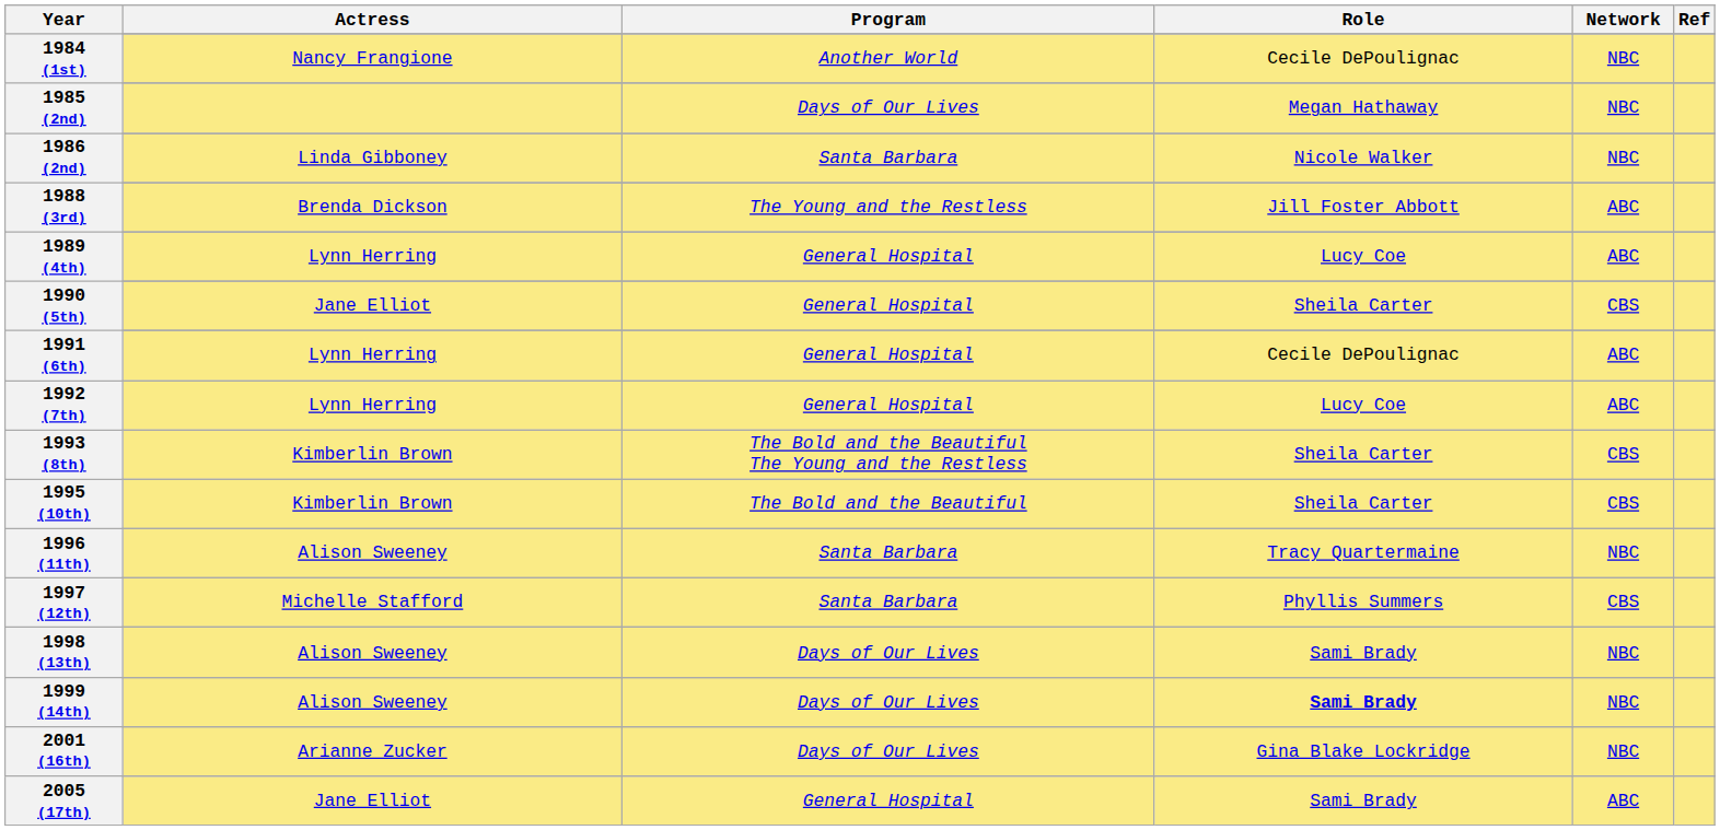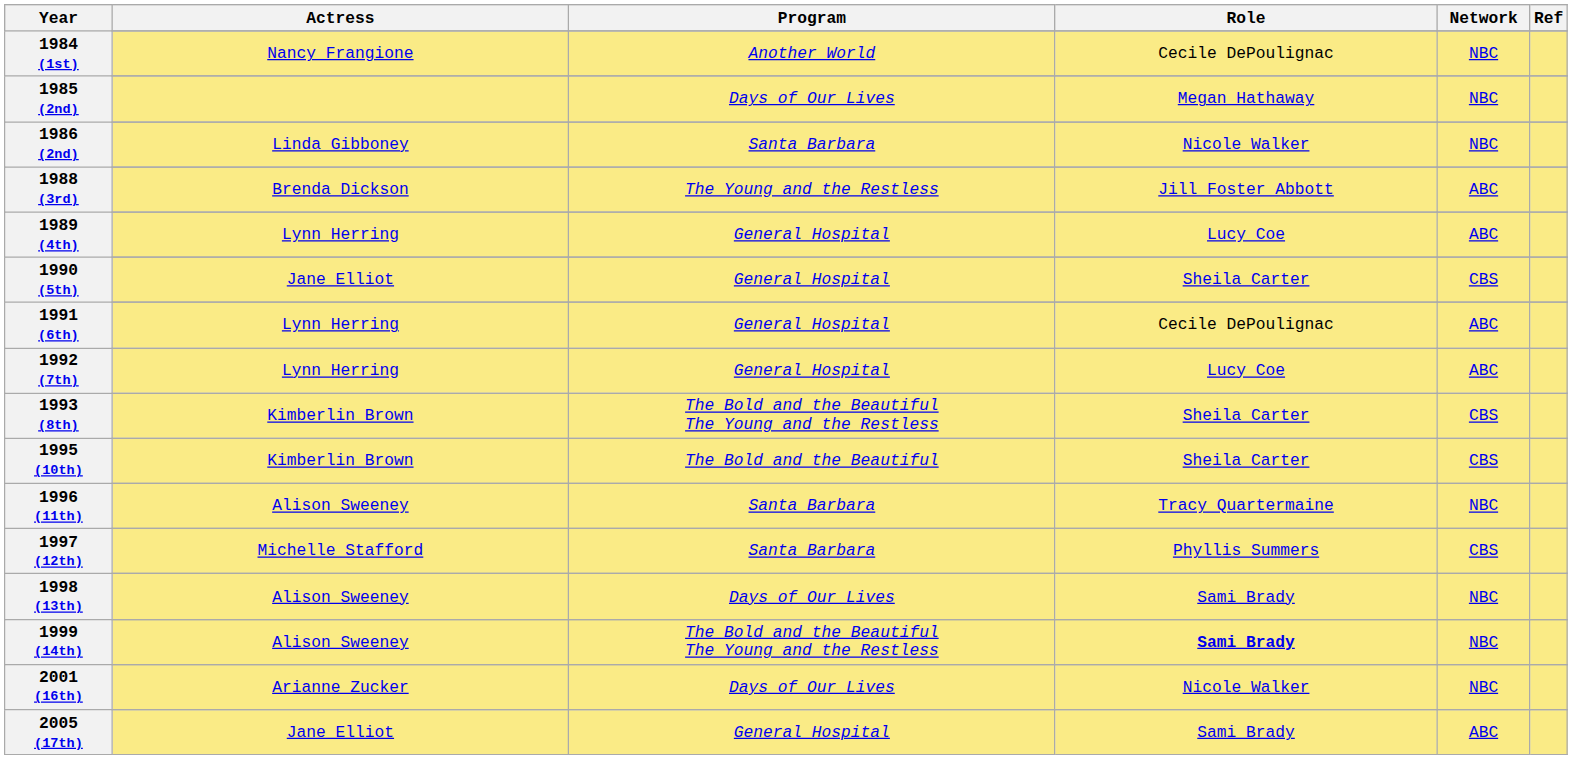1999 (14th) / Alison Sweeney | Program: Days of Our Lives -> The Bold and the Beautiful The Young and the Restless
2001 (16th) / Arianne Zucker | Role: Gina Blake Lockridge -> Nicole Walker
